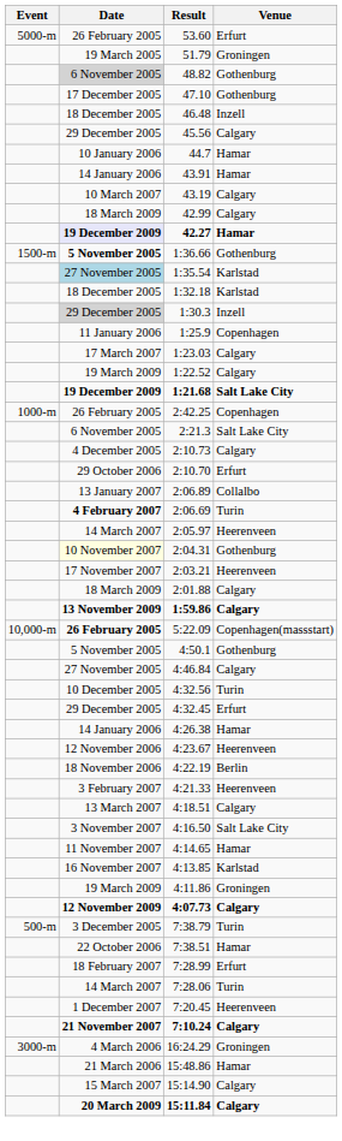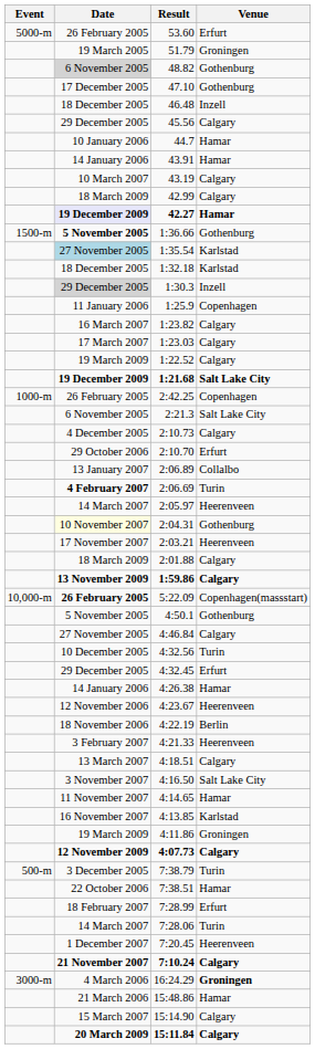+ row: 16 March 2007 | 1:23.82 | Calgary
16:24.29 | Venue: normal -> bold
